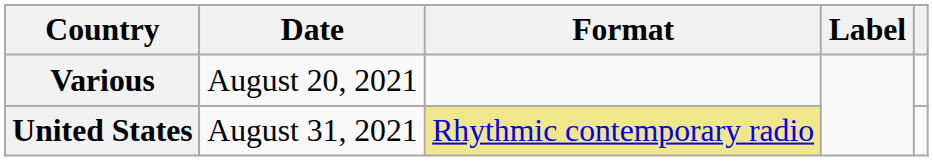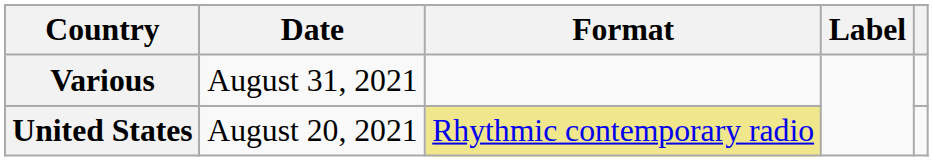Various | Date: August 20, 2021 -> August 31, 2021
United States | Date: August 31, 2021 -> August 20, 2021
